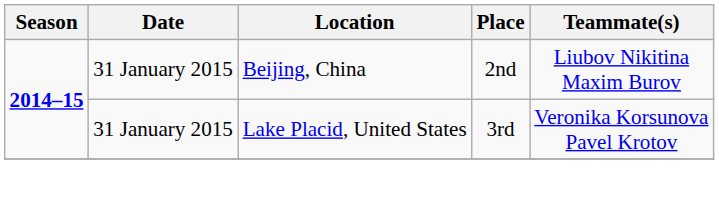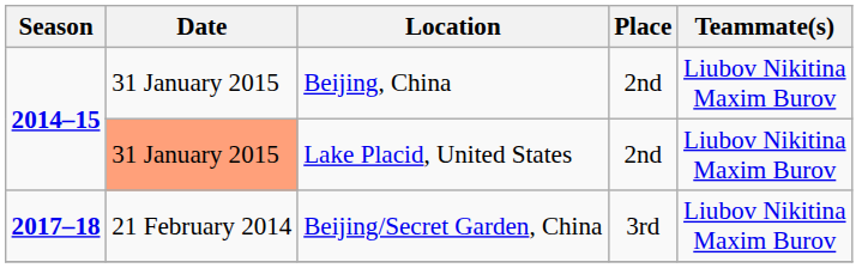Lake Placid, United States | Date: no background -> lightsalmon background
Lake Placid, United States | Place: 3rd -> 2nd
Lake Placid, United States | Teammate(s): Veronika Korsunova Pavel Krotov -> Liubov Nikitina Maxim Burov
+ row: 2017–18 | 21 February 2014 | Beijing/Secret Garden, China | 3rd | Liubov Nikitina Maxim Burov
